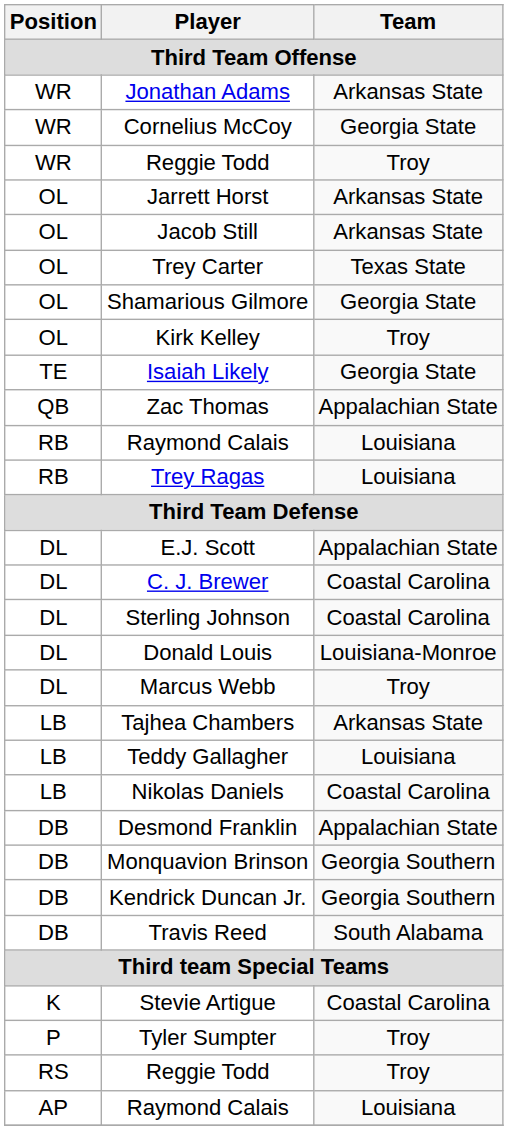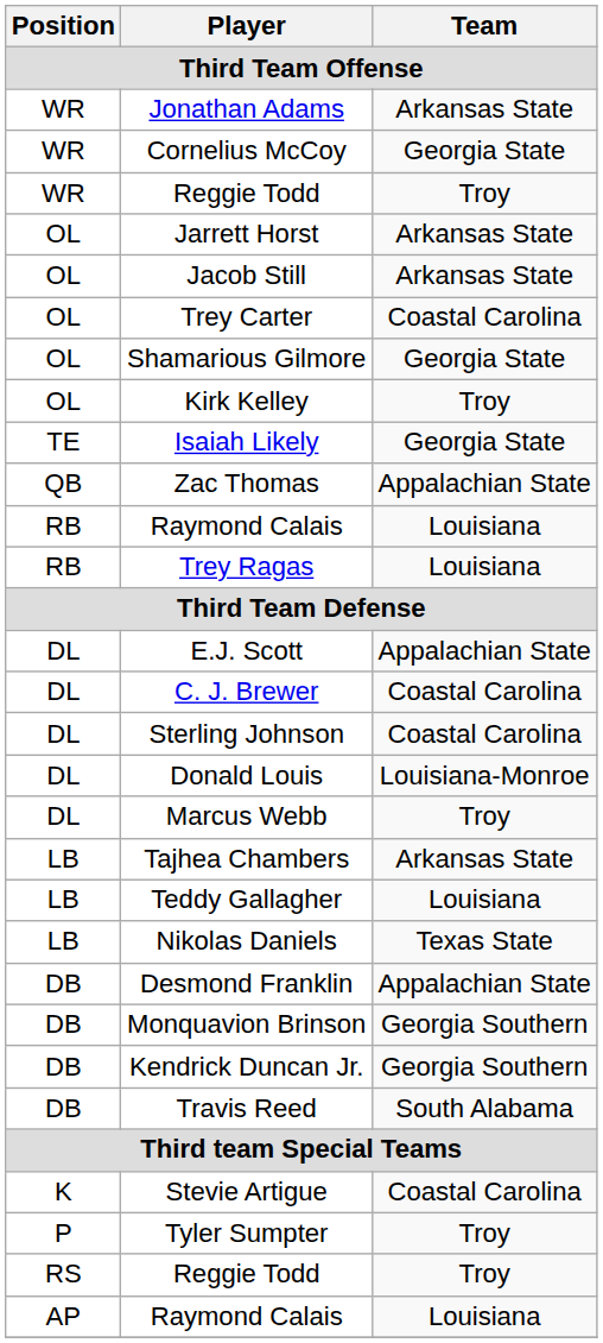Trey Carter | Team: Texas State -> Coastal Carolina
Nikolas Daniels | Team: Coastal Carolina -> Texas State
